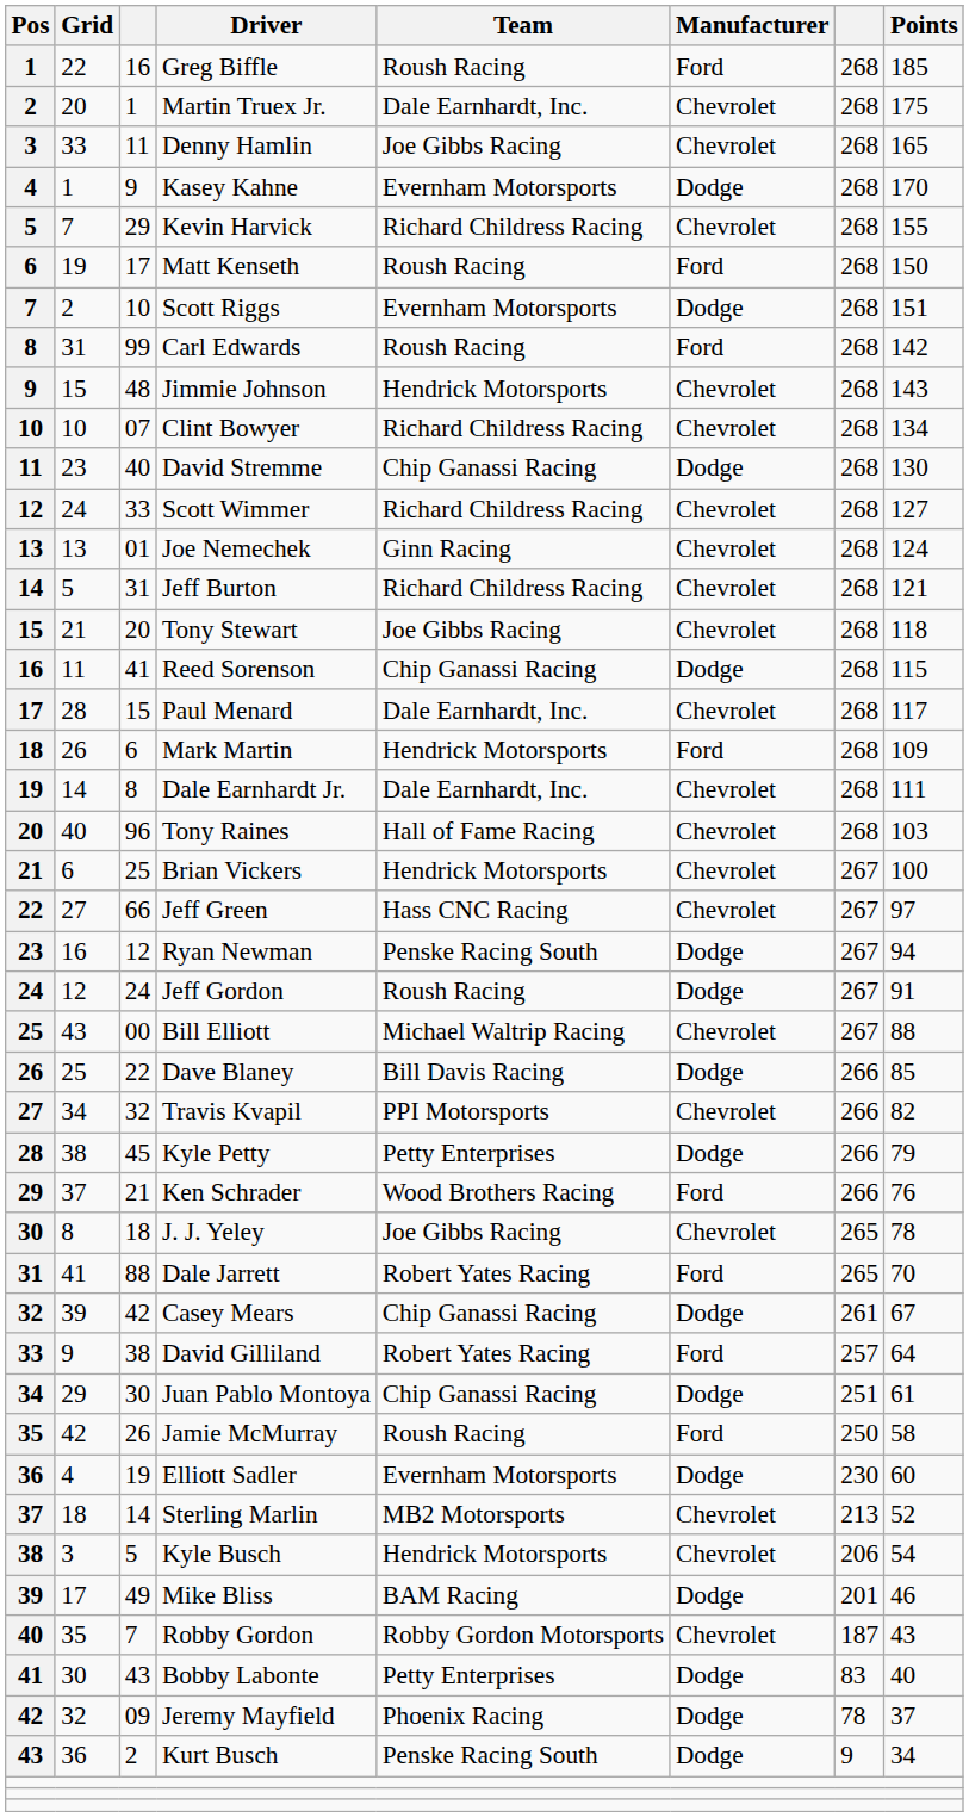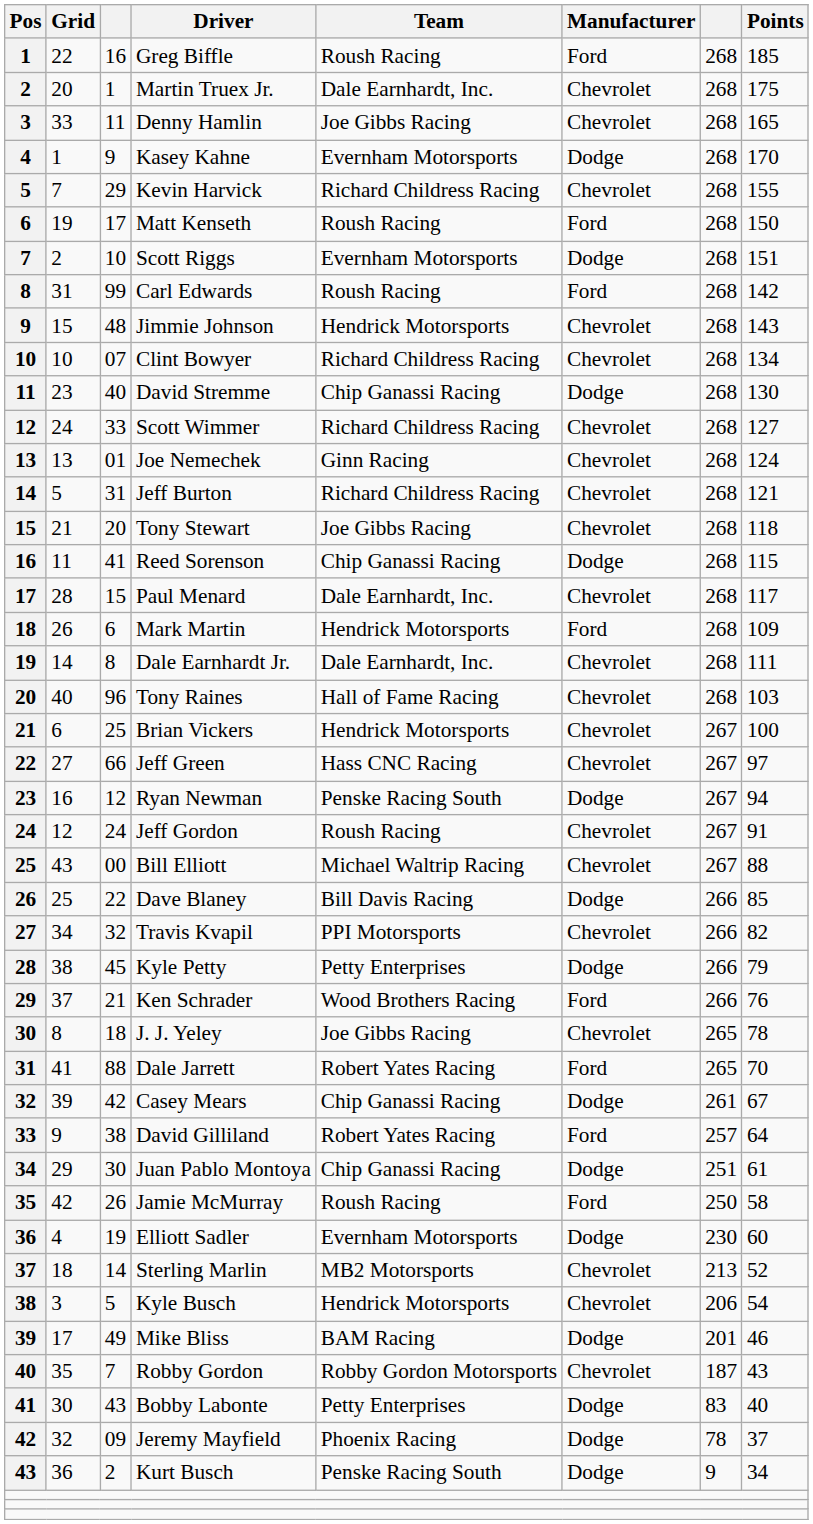Jeff Gordon | Manufacturer: Dodge -> Chevrolet
